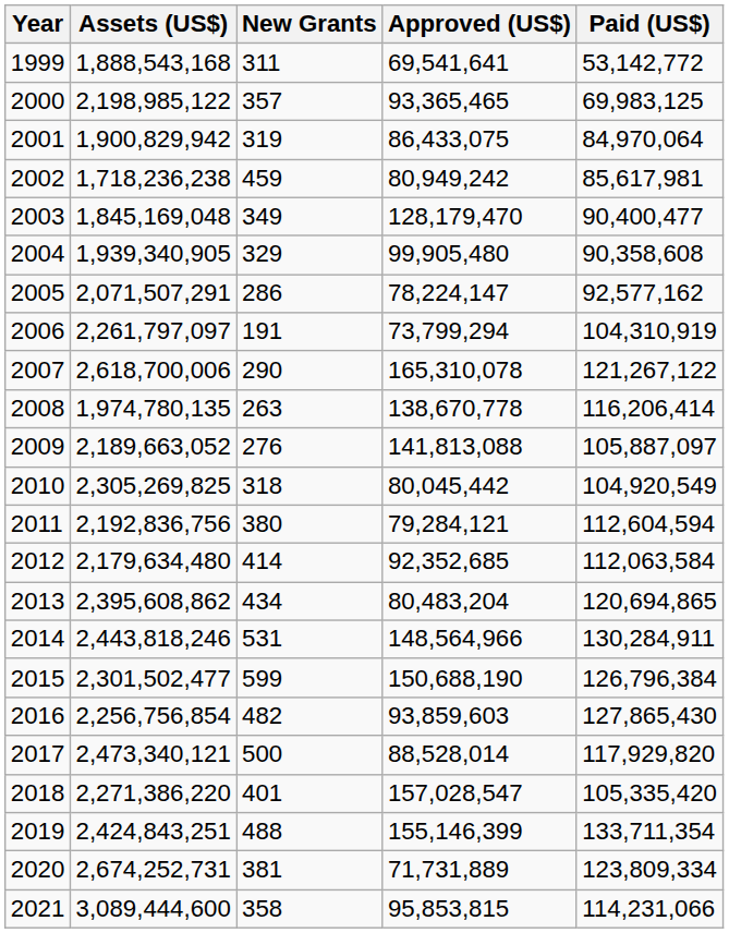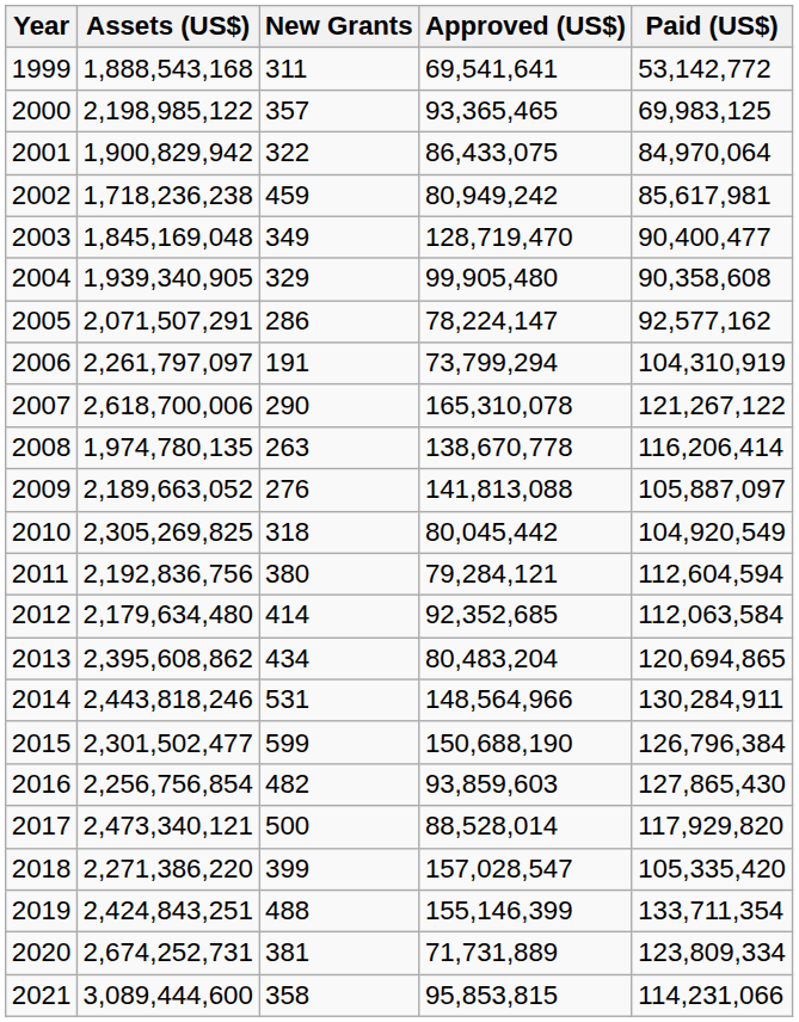2001 | New Grants: 319 -> 322
2003 | Approved (US$): 128,179,470 -> 128,719,470
2018 | New Grants: 401 -> 399
